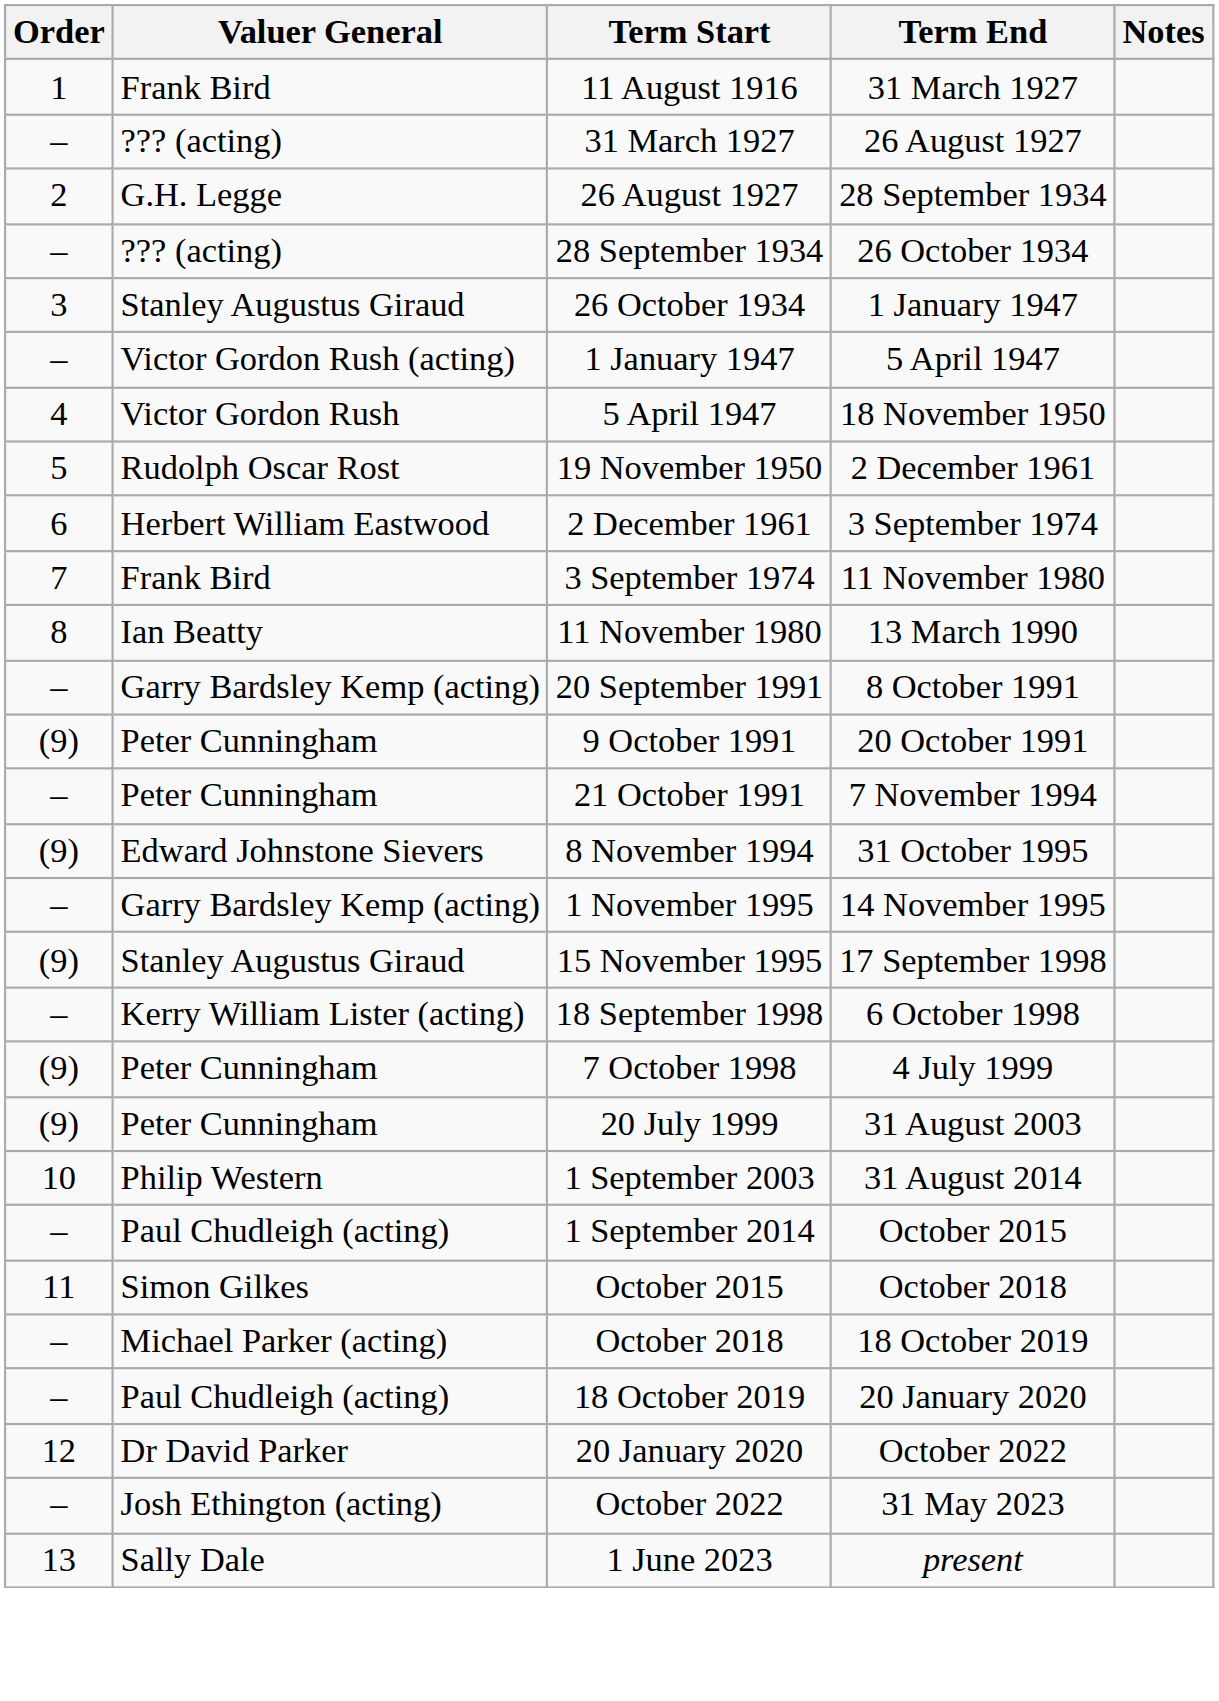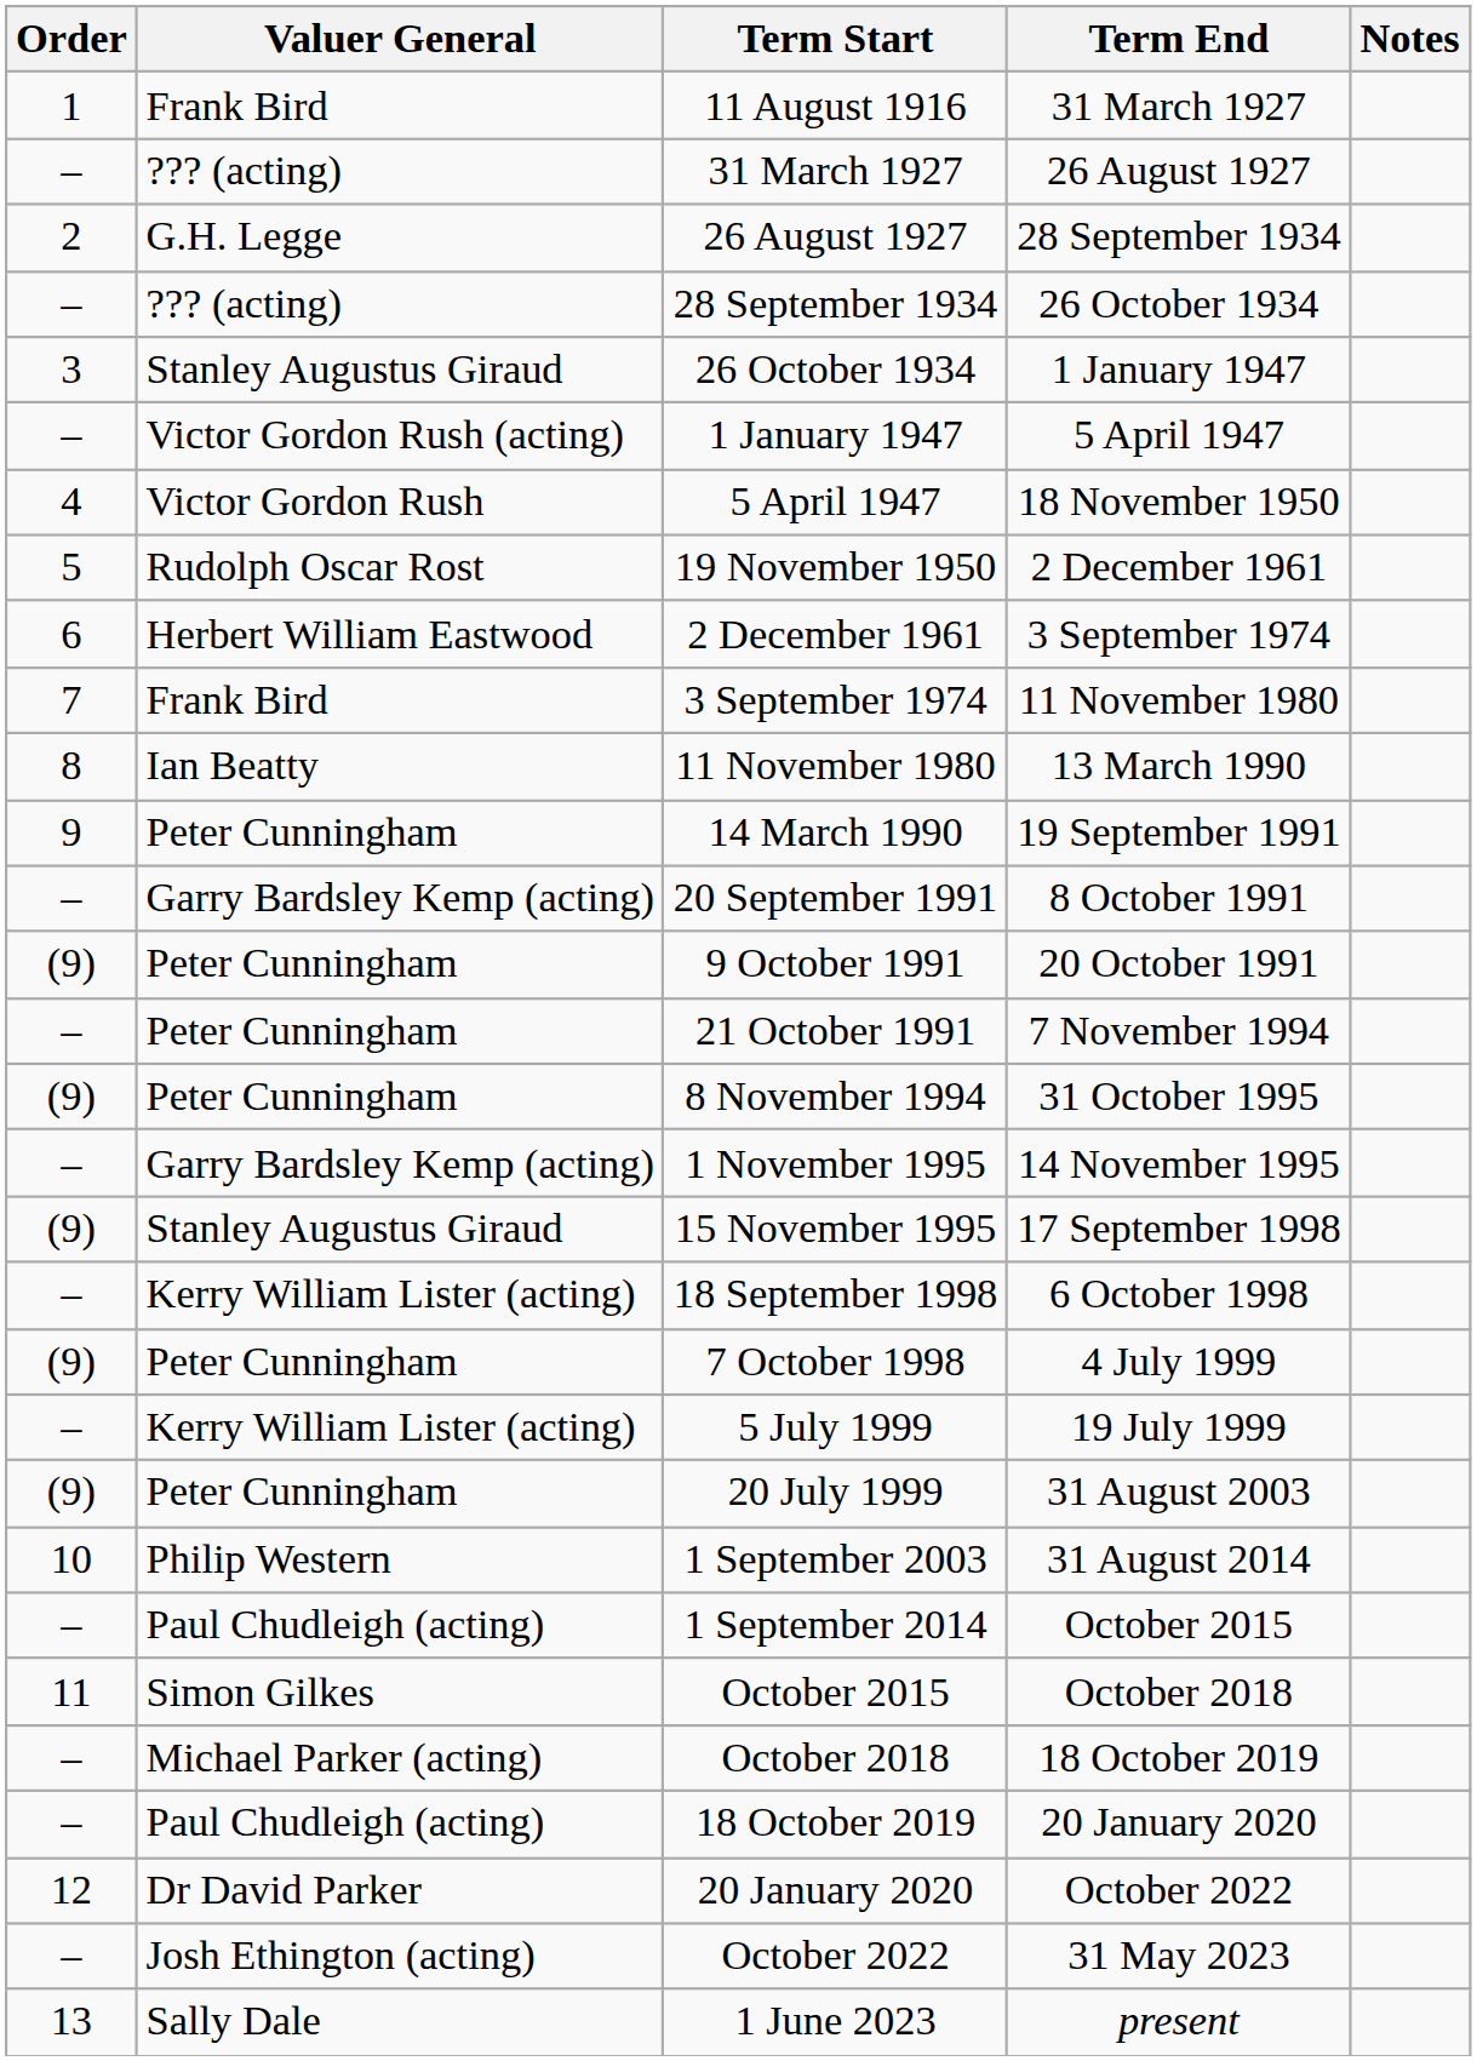+ row: 9 | Peter Cunningham | 14 March 1990 | 19 September 1991
8 November 1994 | Valuer General: Edward Johnstone Sievers -> Peter Cunningham
+ row: – | Kerry William Lister (acting) | 5 July 1999 | 19 July 1999
